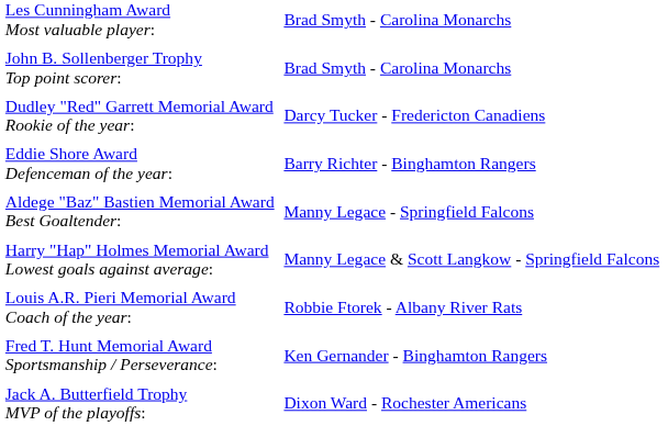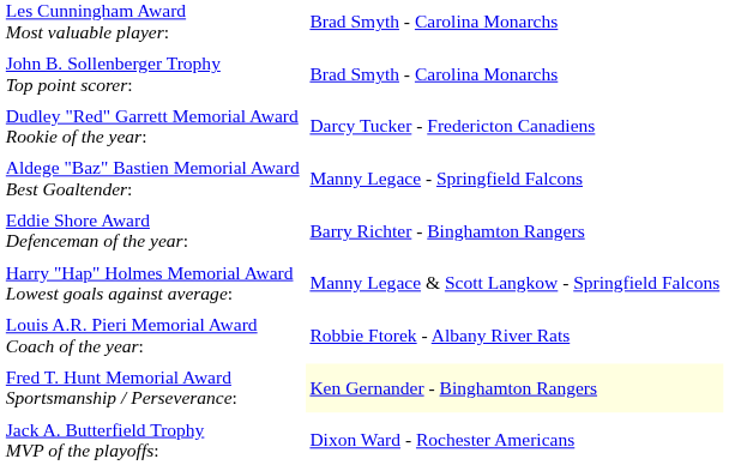rows swapped: Eddie Shore Award Defenceman of the year: <-> Aldege "Baz" Bastien Memorial Award Best Goaltender:
Fred T. Hunt Memorial Award Sportsmanship / Perseverance: | column 2: no background -> lightyellow background
